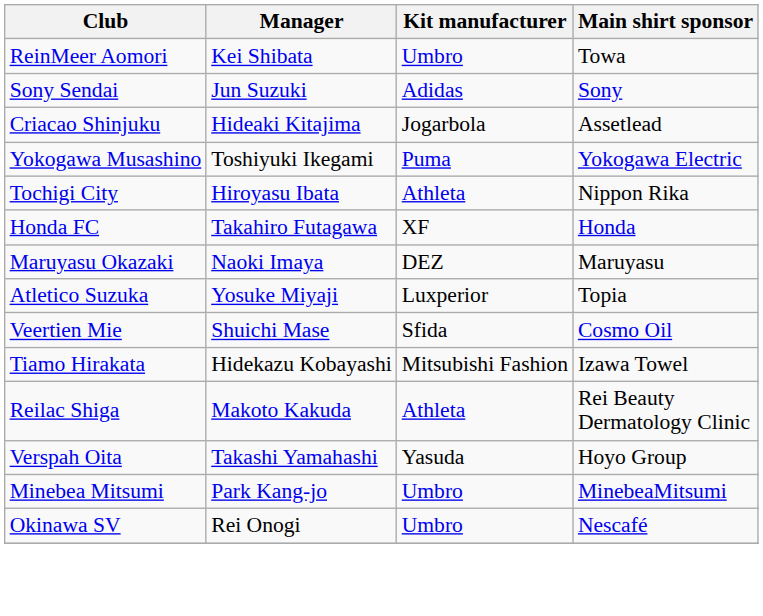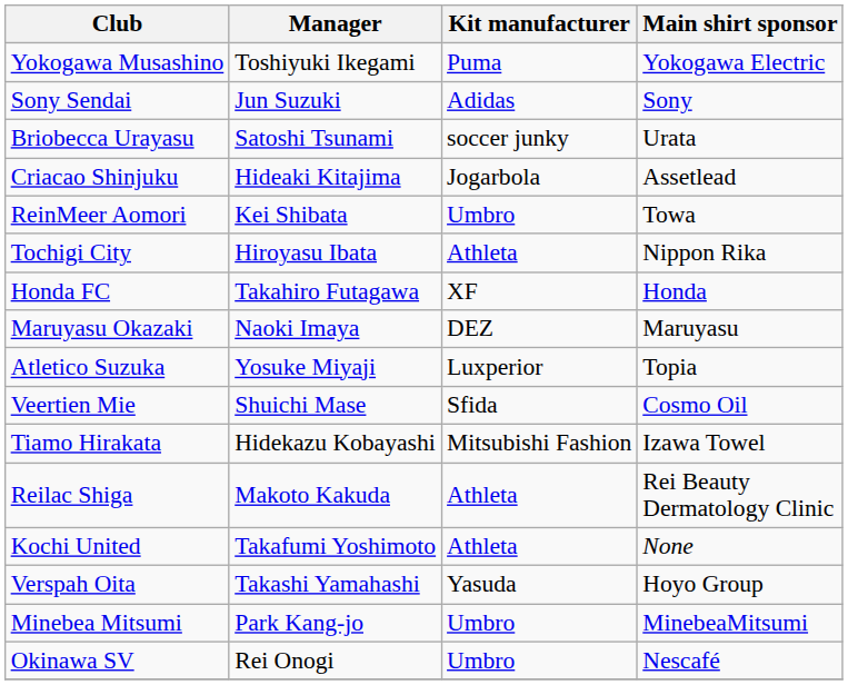rows swapped: ReinMeer Aomori <-> Yokogawa Musashino
+ row: Briobecca Urayasu | Satoshi Tsunami | soccer junky | Urata
+ row: Kochi United | Takafumi Yoshimoto | Athleta | None
